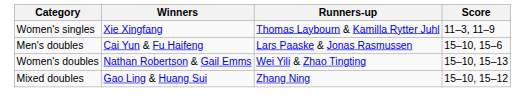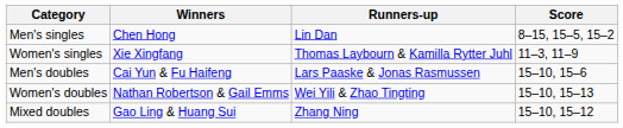+ row: Men's singles | Chen Hong | Lin Dan | 8–15, 15–5, 15–2
